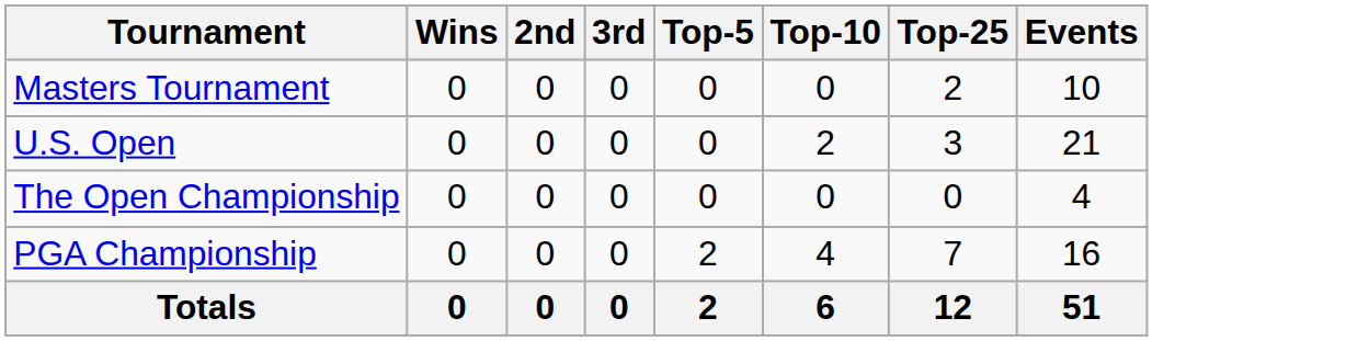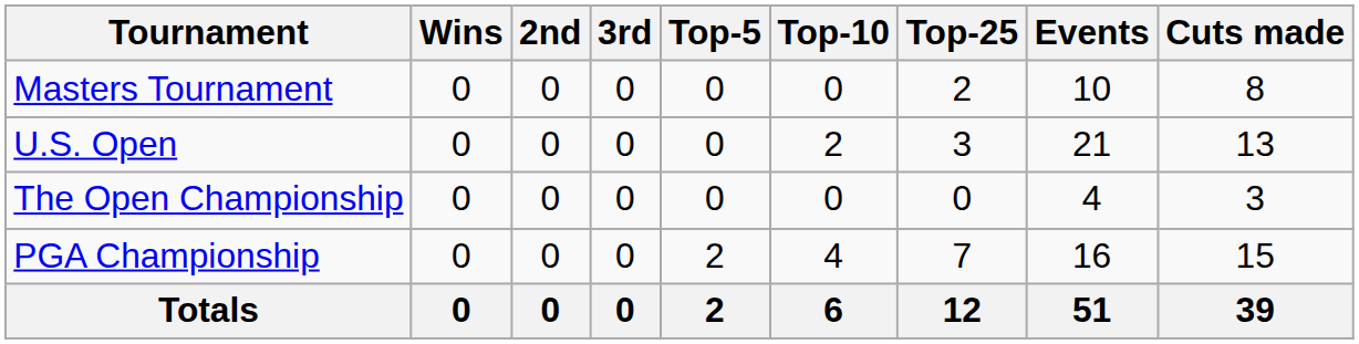+ column: Cuts made | 8 | 13 | 3 | 15 | 39
